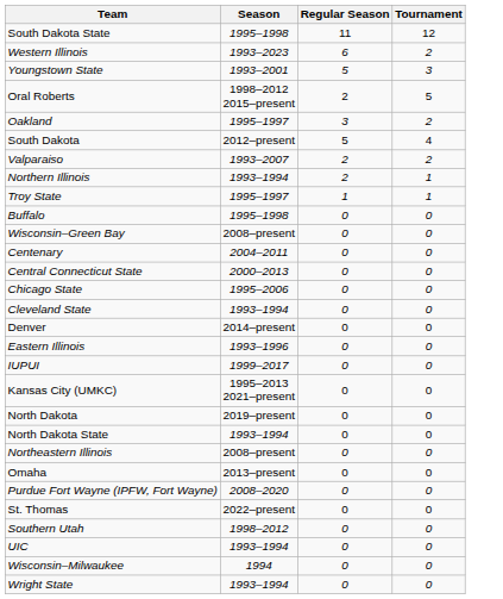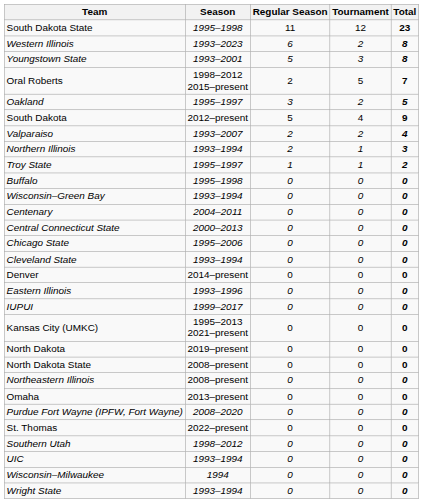+ column: Total | 23 | 8 | 8 | 7 | 5 | 9 | 4 | 3 | 2 | 0 | 0 | 0 | 0 | 0 | 0 | 0 | 0 | 0 | 0 | 0 | 0 | 0 | 0 | 0 | 0 | 0 | 0 | 0 | 0
Wisconsin–Green Bay | Season: 2008–present -> 1993–1994
North Dakota State | Season: 1993–1994 -> 2008–present
